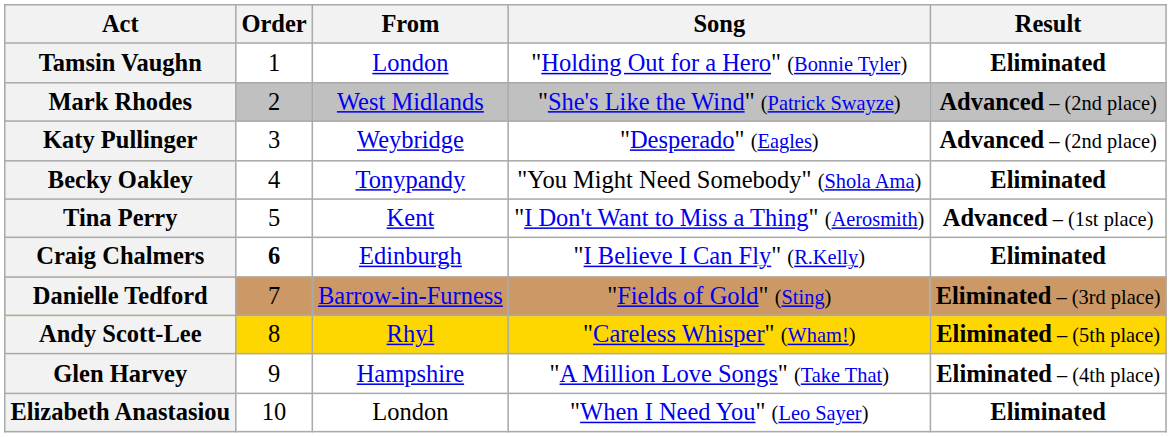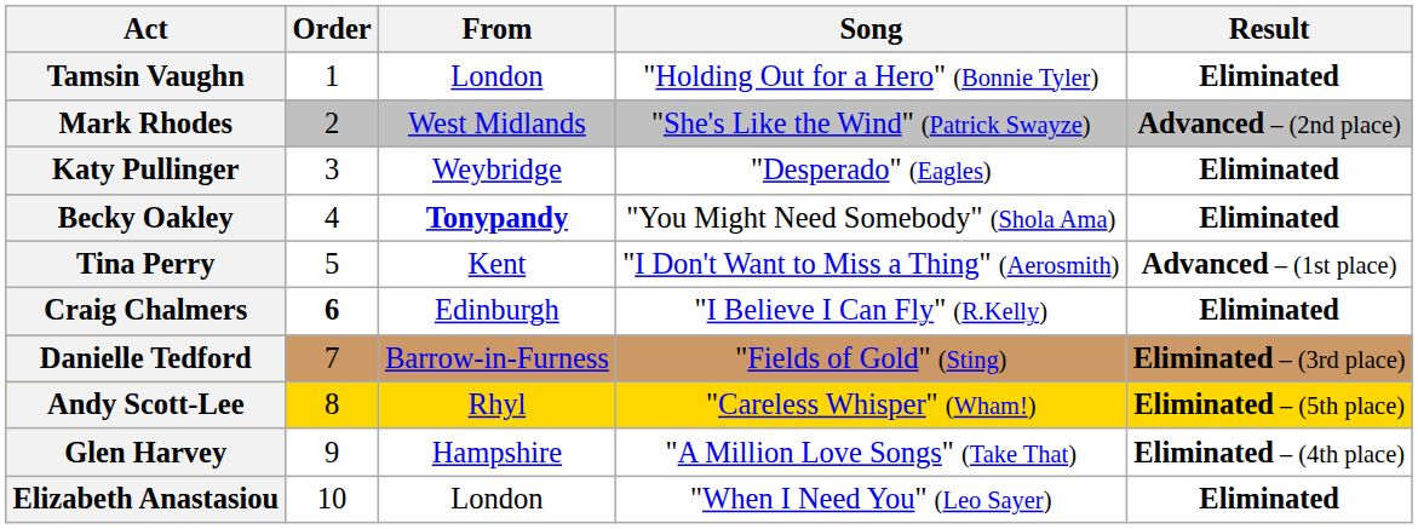Katy Pullinger | Result: Advanced – (2nd place) -> Eliminated
Becky Oakley | From: normal -> bold
